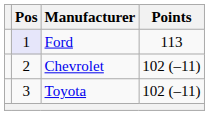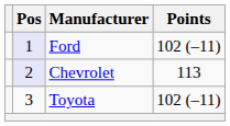Ford | Points: 113 -> 102 (–11)
Chevrolet | Pos: no background -> lavender background
Chevrolet | Points: 102 (–11) -> 113
